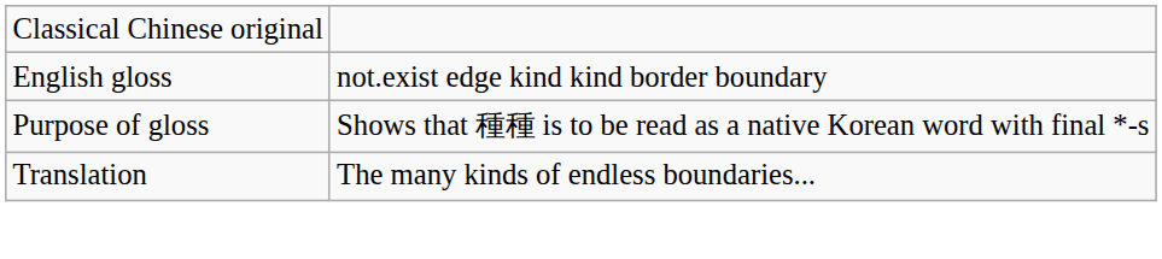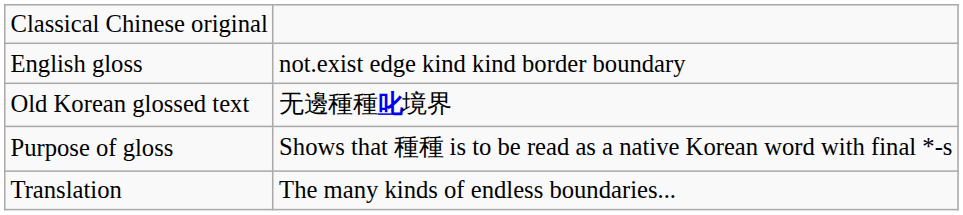+ row: Old Korean glossed text | 无邊種種叱境界
